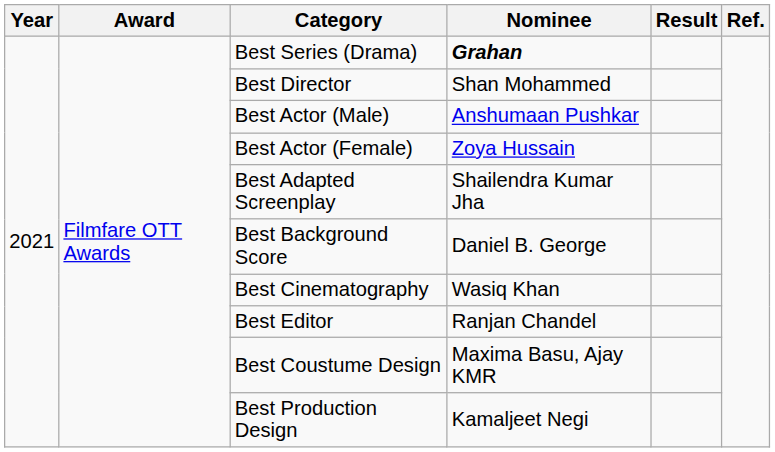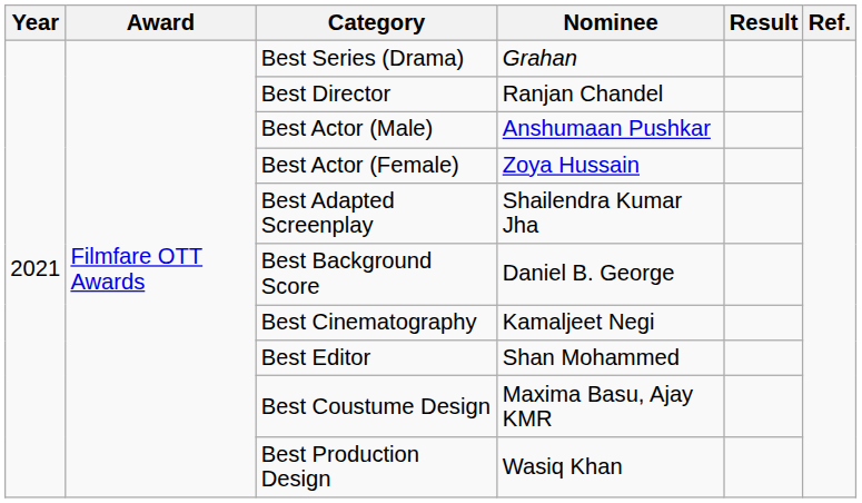Best Series (Drama) | Nominee: bold -> normal
Best Director | Nominee: Shan Mohammed -> Ranjan Chandel
Best Cinematography | Nominee: Wasiq Khan -> Kamaljeet Negi
Best Editor | Nominee: Ranjan Chandel -> Shan Mohammed
Best Production Design | Nominee: Kamaljeet Negi -> Wasiq Khan
